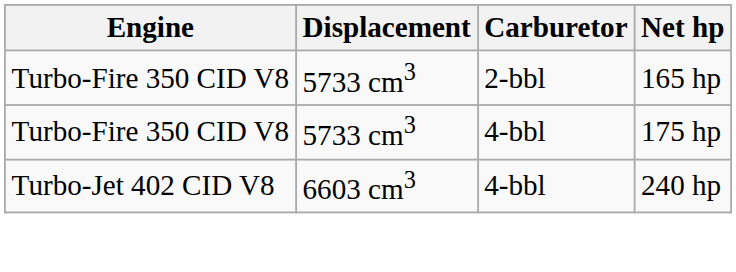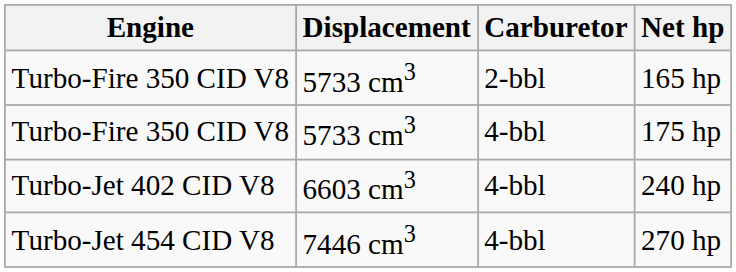+ row: Turbo-Jet 454 CID V8 | 7446 cm3 | 4-bbl | 270 hp
